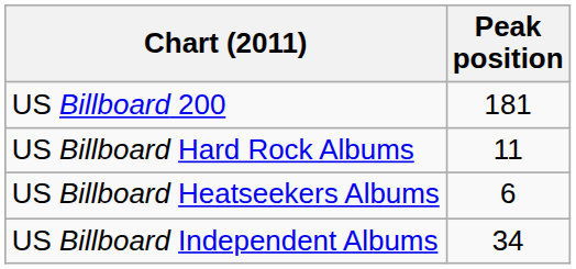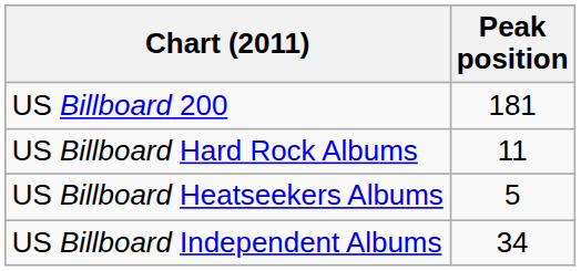US Billboard Heatseekers Albums | Peak position: 6 -> 5
